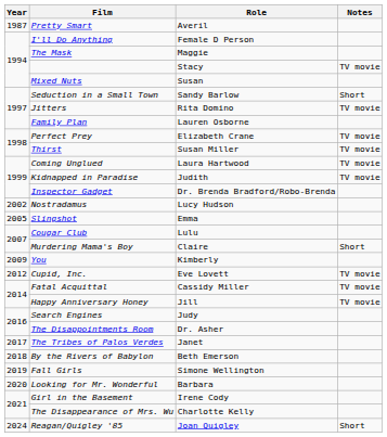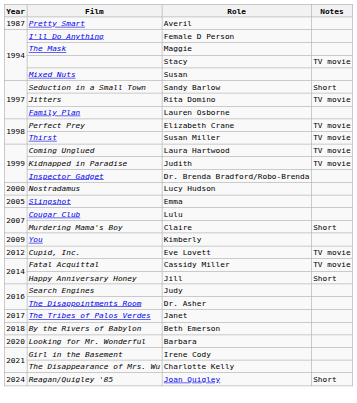Nostradamus | Year: 2002 -> 2000
Happy Anniversary Honey | Notes: TV movie -> Short
- row: 2019 | Fall Girls | Simone Wellington
